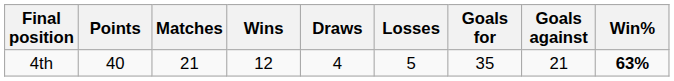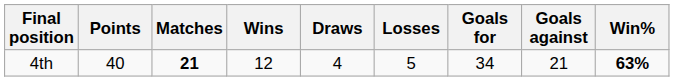4th | Matches: normal -> bold
4th | Goals for: 35 -> 34
